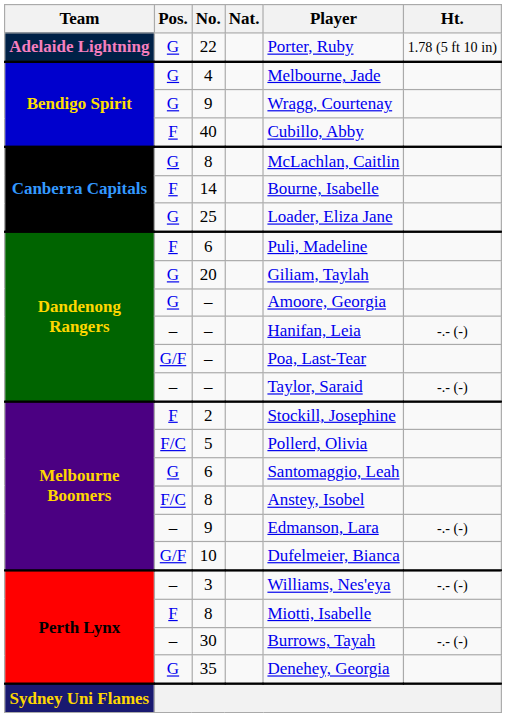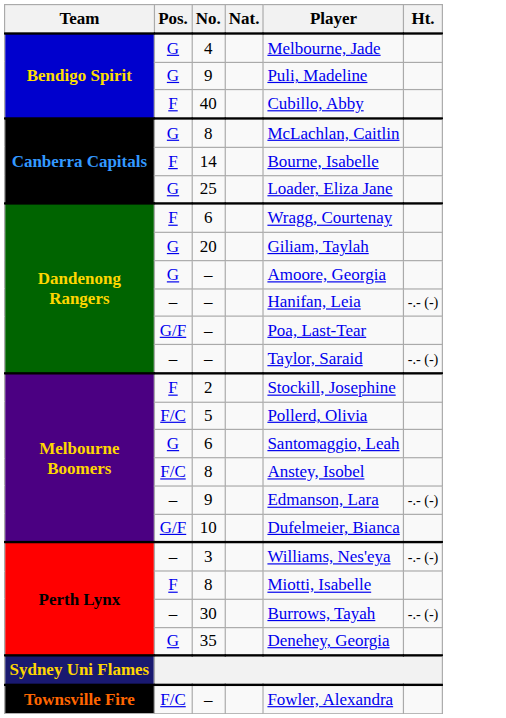- row: Adelaide Lightning | G | 22 | Porter, Ruby | 1.78 (5 ft 10 in)
G / 9 | Player: Wragg, Courtenay -> Puli, Madeline
F / 6 | Player: Puli, Madeline -> Wragg, Courtenay
+ row: Townsville Fire | F/C | – | Fowler, Alexandra
